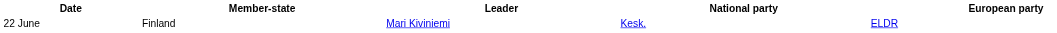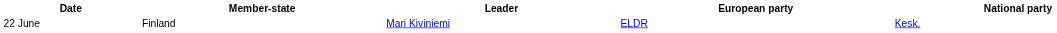columns swapped: National party <-> European party
